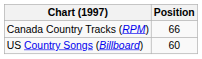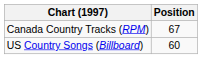Canada Country Tracks (RPM) | Position: 66 -> 67
